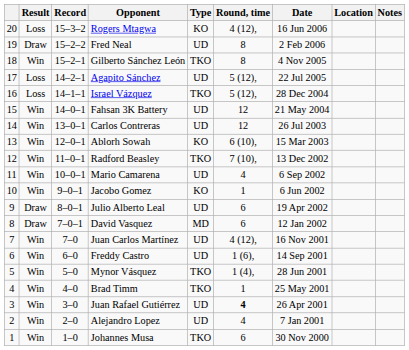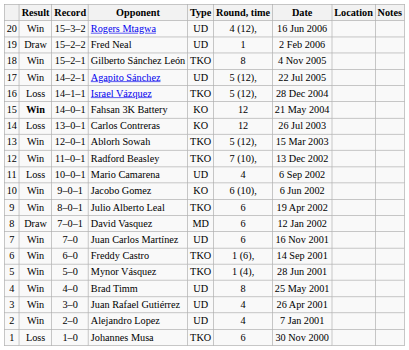Rogers Mtagwa | Result: Loss -> Win
Rogers Mtagwa | Type: KO -> UD
Fred Neal | Round, time: 8 -> 1
Agapito Sánchez | Result: Loss -> Win
Fahsan 3K Battery | Result: normal -> bold
Fahsan 3K Battery | Type: UD -> KO
Carlos Contreras | Result: Win -> Loss
Carlos Contreras | Type: UD -> KO
Ablorh Sowah | Type: KO -> TKO
Ablorh Sowah | Round, time: 6 (10), -> 5 (12),
Mario Camarena | Result: Win -> Loss
Jacobo Gomez | Round, time: 1 -> 6 (10),
Julio Alberto Leal | Result: Draw -> Win
Julio Alberto Leal | Type: UD -> TKO
Juan Carlos Martínez | Round, time: 4 (12), -> 6
Freddy Castro | Type: UD -> TKO
Brad Timm | Type: TKO -> UD
Brad Timm | Round, time: 1 -> 8
Juan Rafael Gutiérrez | Round, time: bold -> normal
Johannes Musa | Result: Win -> Loss
